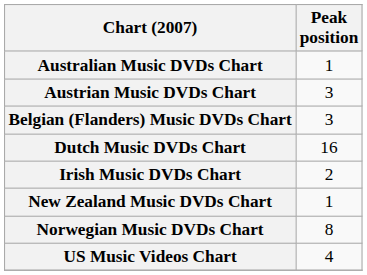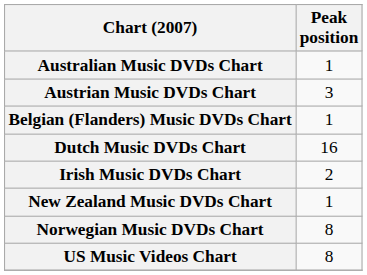Belgian (Flanders) Music DVDs Chart | Peak position: 3 -> 1
US Music Videos Chart | Peak position: 4 -> 8
